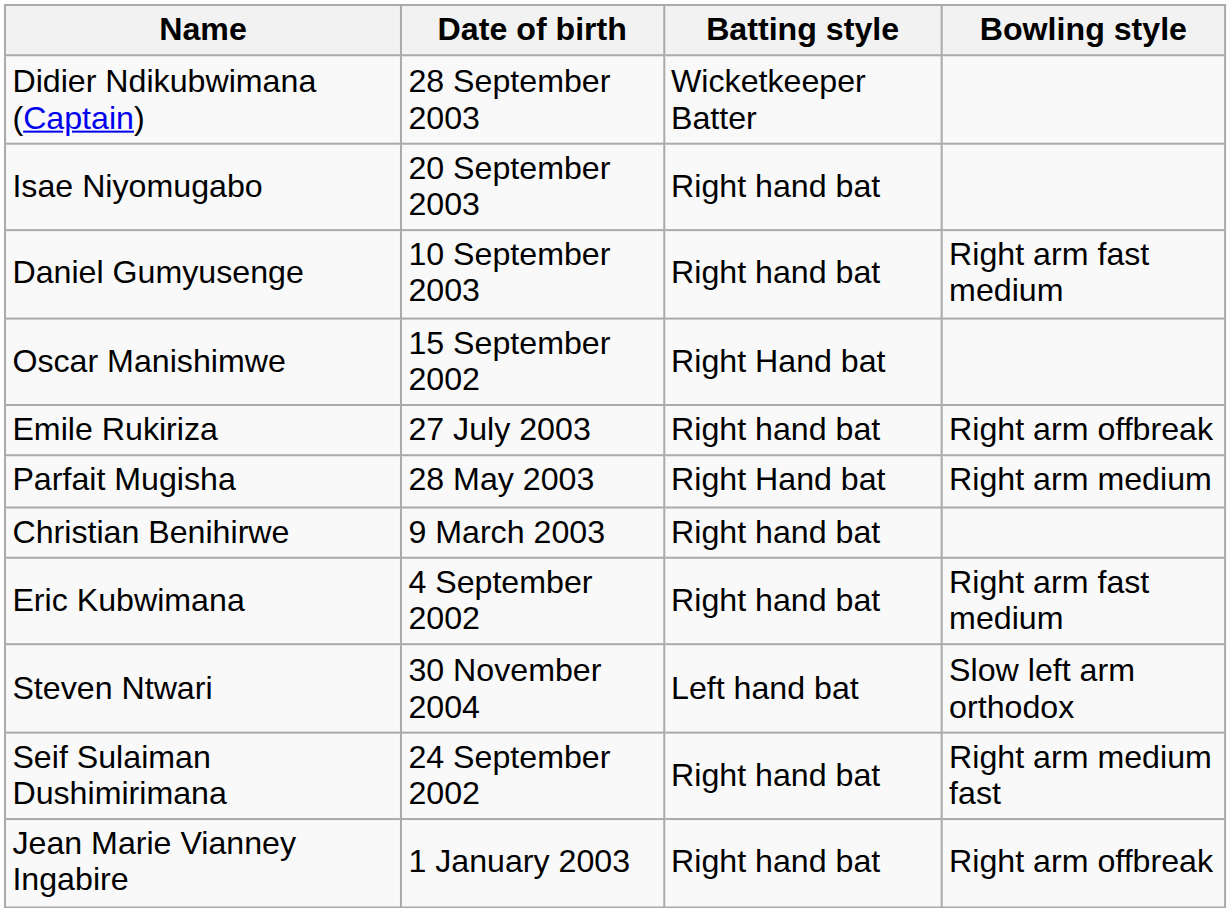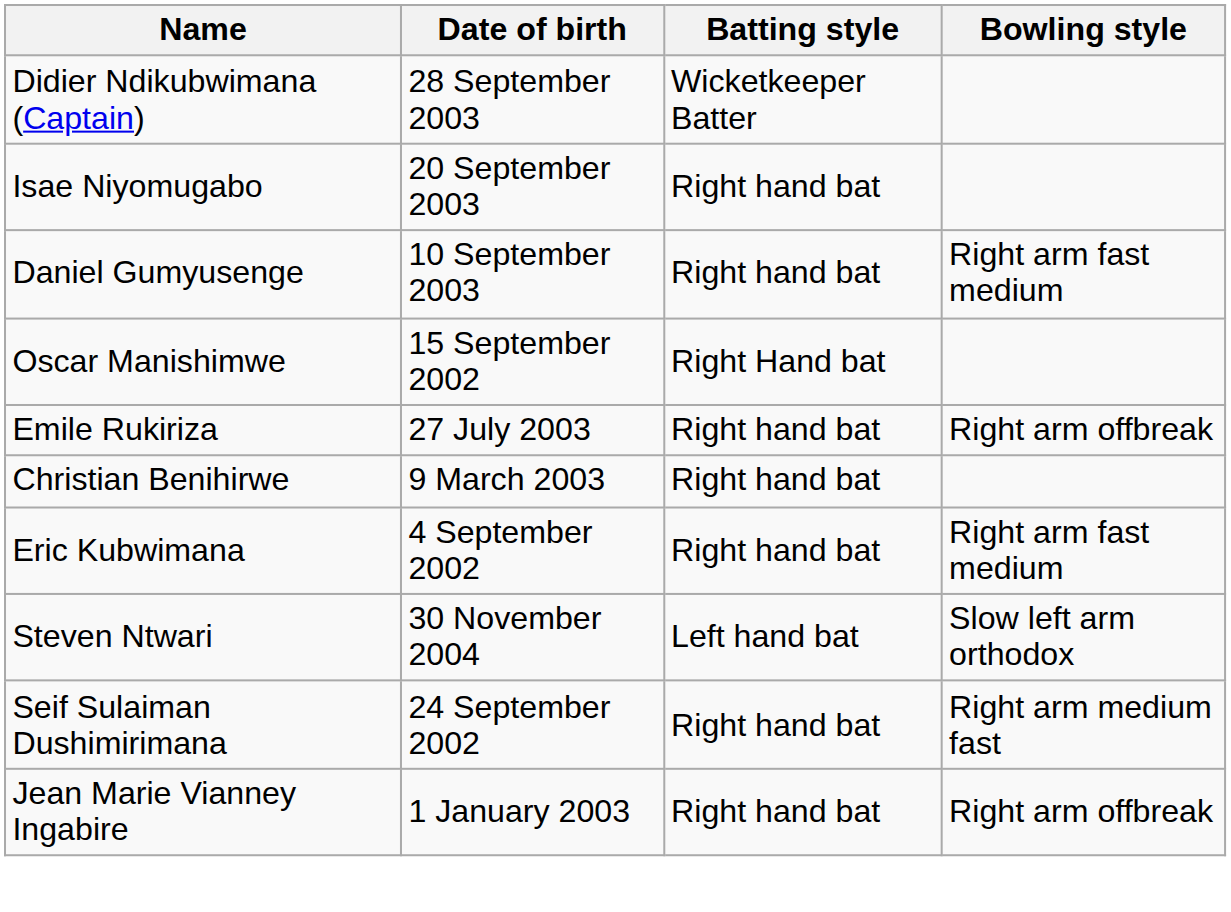- row: Parfait Mugisha | 28 May 2003 | Right Hand bat | Right arm medium
